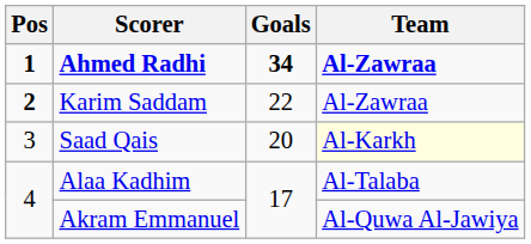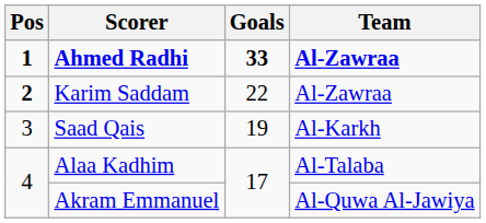Ahmed Radhi | Goals: 34 -> 33
Saad Qais | Goals: 20 -> 19
Saad Qais | Team: lightyellow background -> no background
